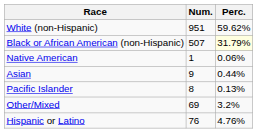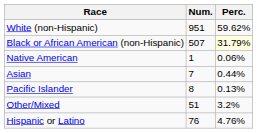Asian | Num.: 9 -> 7
Other/Mixed | Num.: 69 -> 51
